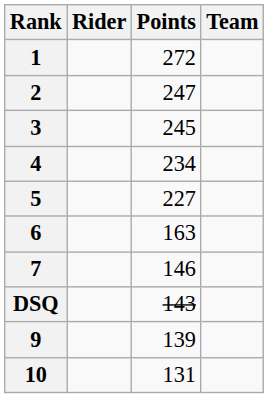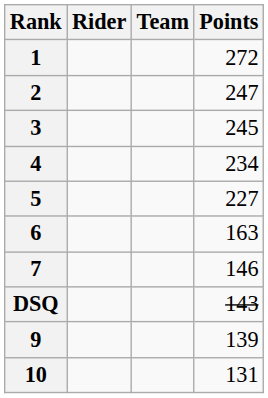columns swapped: Team <-> Points
